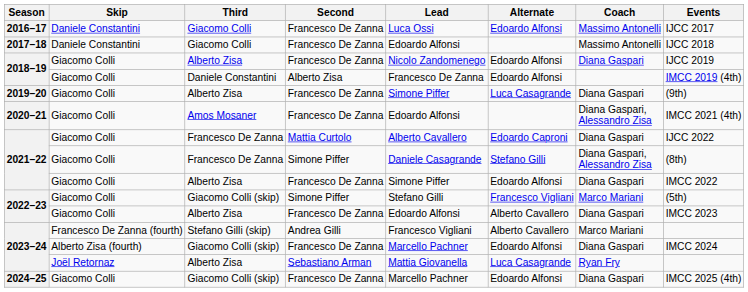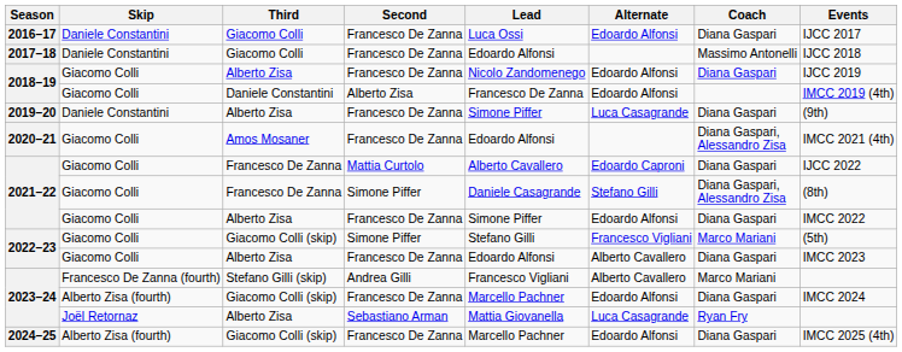2016–17 | Coach: Massimo Antonelli -> Diana Gaspari
2019–20 | Skip: Giacomo Colli -> Daniele Constantini
2024–25 | Skip: Giacomo Colli -> Alberto Zisa (fourth)
